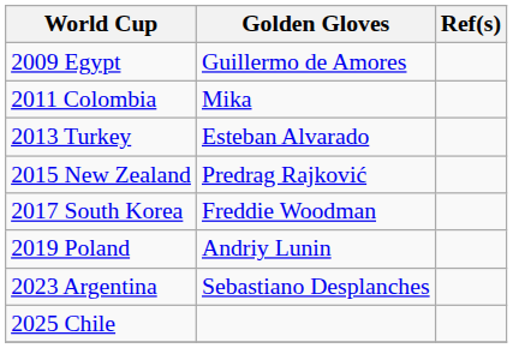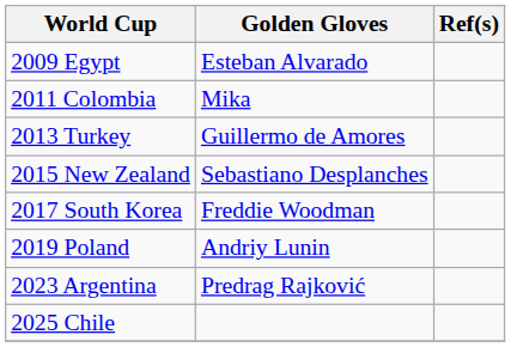2009 Egypt | Golden Gloves: Guillermo de Amores -> Esteban Alvarado
2013 Turkey | Golden Gloves: Esteban Alvarado -> Guillermo de Amores
2015 New Zealand | Golden Gloves: Predrag Rajković -> Sebastiano Desplanches
2023 Argentina | Golden Gloves: Sebastiano Desplanches -> Predrag Rajković
